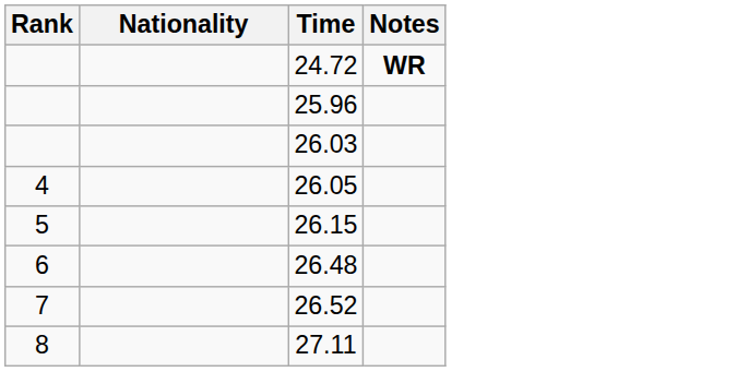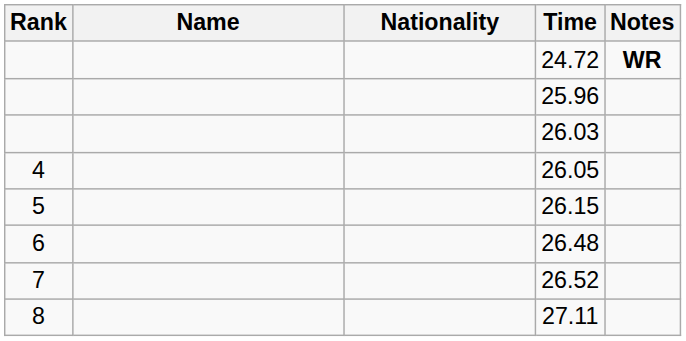+ column: Name
